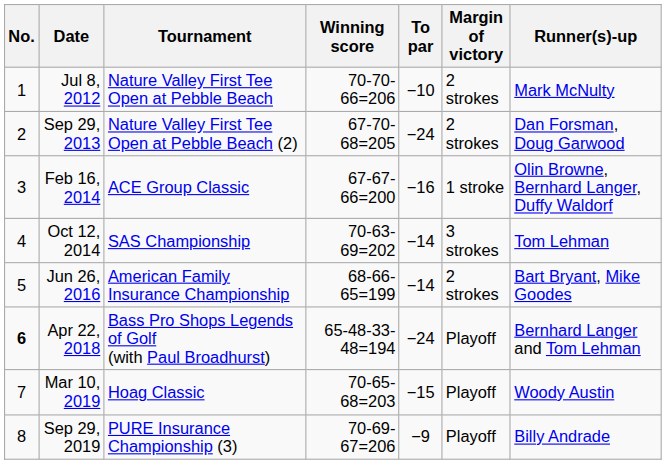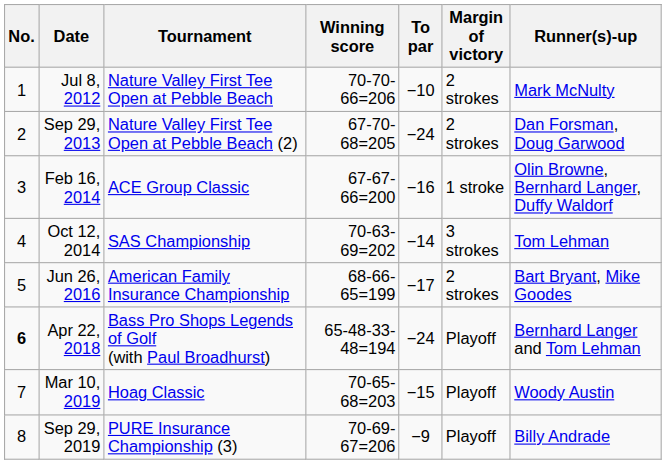Jun 26, 2016 | To par: −14 -> −17
